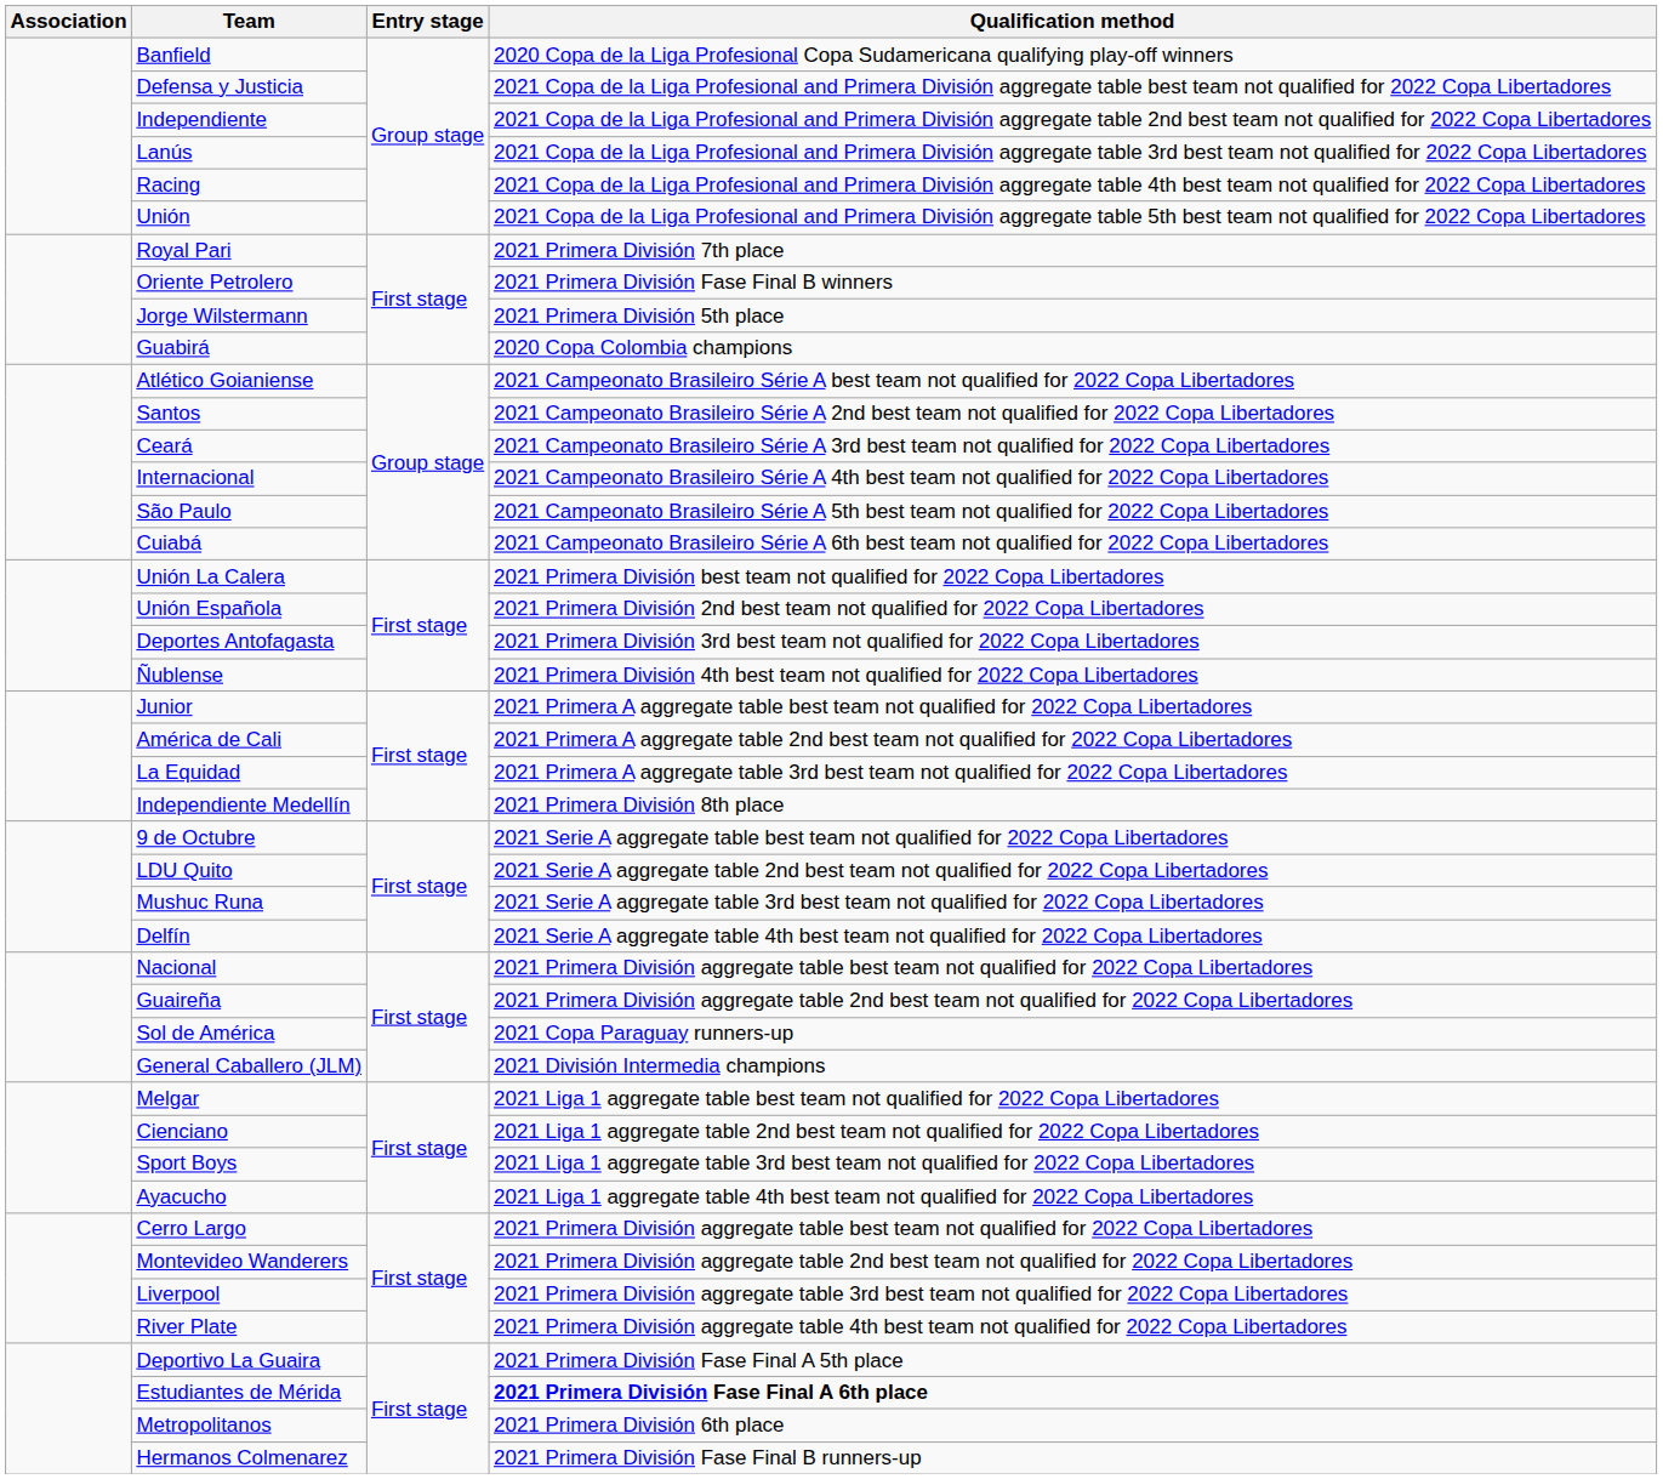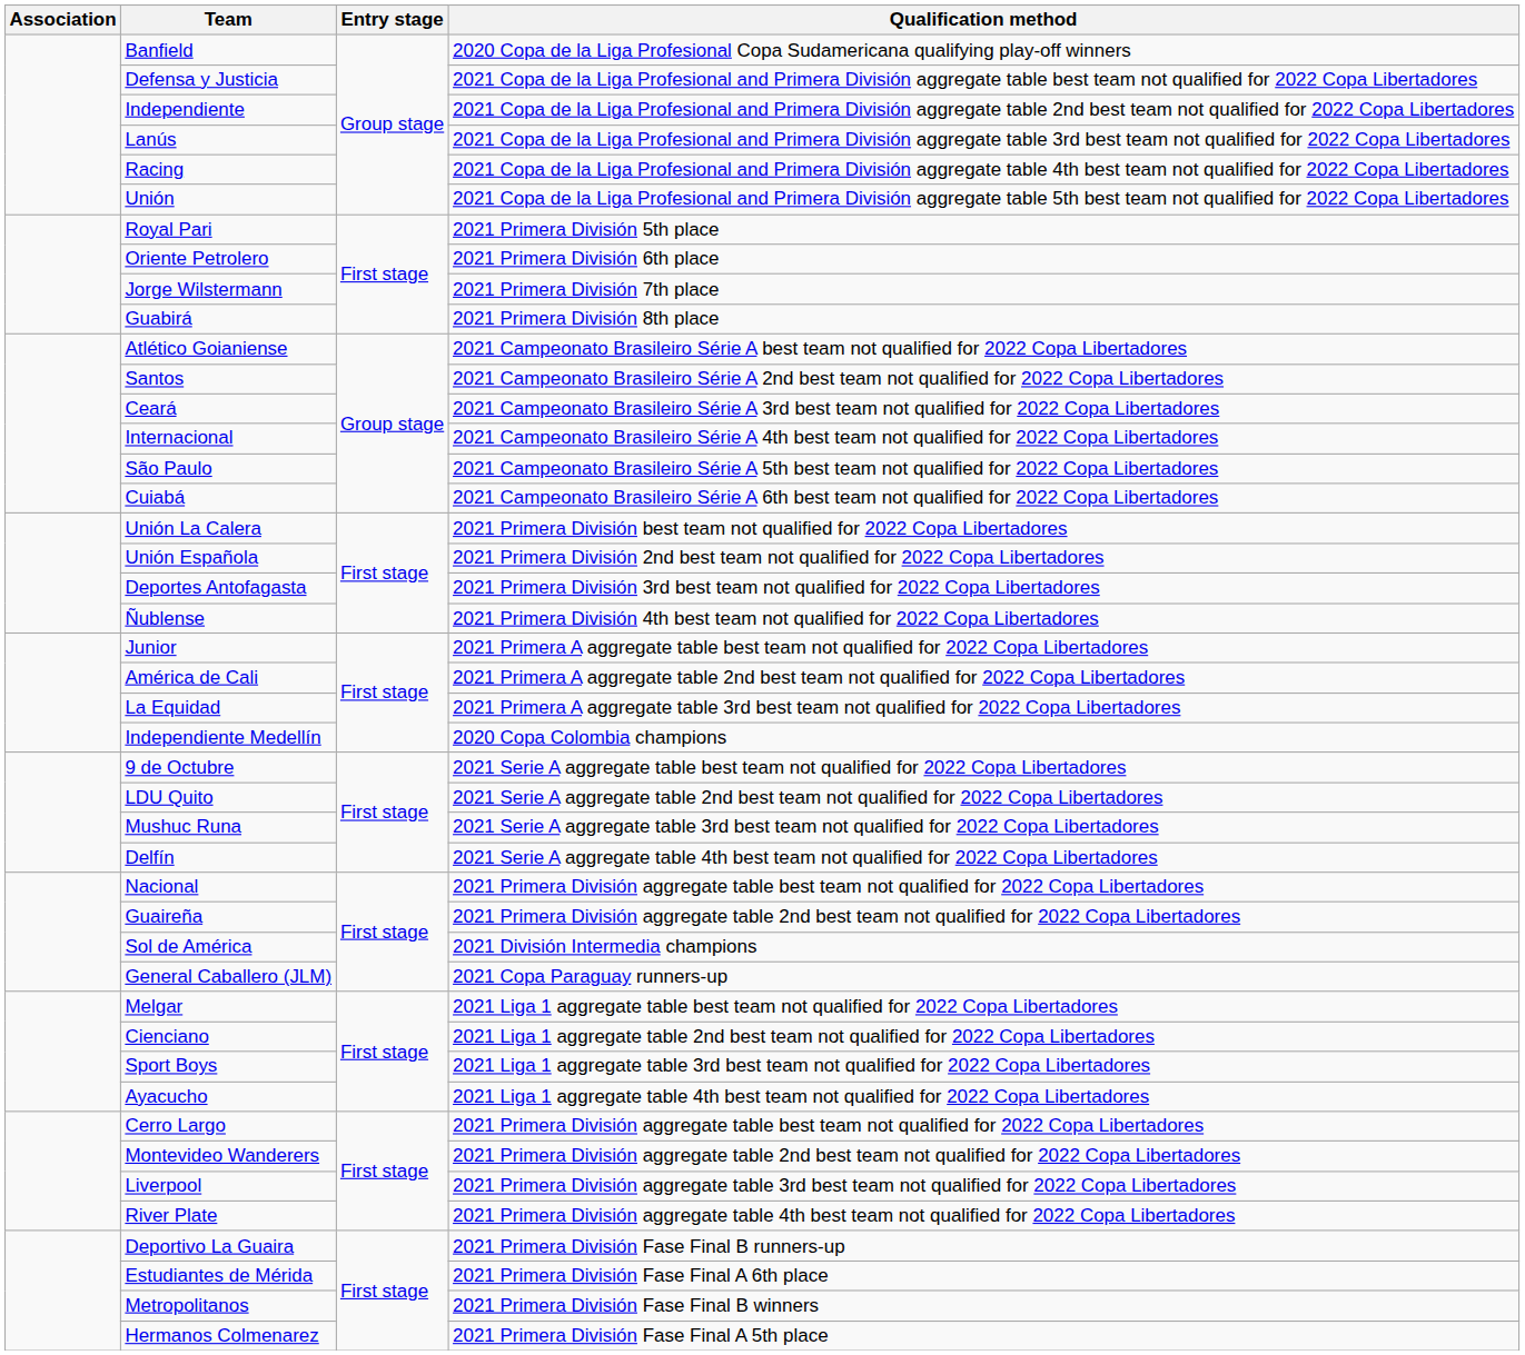Royal Pari | Qualification method: 2021 Primera División 7th place -> 2021 Primera División 5th place
Oriente Petrolero | Qualification method: 2021 Primera División Fase Final B winners -> 2021 Primera División 6th place
Jorge Wilstermann | Qualification method: 2021 Primera División 5th place -> 2021 Primera División 7th place
Guabirá | Qualification method: 2020 Copa Colombia champions -> 2021 Primera División 8th place
Independiente Medellín | Qualification method: 2021 Primera División 8th place -> 2020 Copa Colombia champions
Sol de América | Qualification method: 2021 Copa Paraguay runners-up -> 2021 División Intermedia champions
General Caballero (JLM) | Qualification method: 2021 División Intermedia champions -> 2021 Copa Paraguay runners-up
Deportivo La Guaira | Qualification method: 2021 Primera División Fase Final A 5th place -> 2021 Primera División Fase Final B runners-up
Estudiantes de Mérida | Qualification method: bold -> normal
Metropolitanos | Qualification method: 2021 Primera División 6th place -> 2021 Primera División Fase Final B winners
Hermanos Colmenarez | Qualification method: 2021 Primera División Fase Final B runners-up -> 2021 Primera División Fase Final A 5th place
